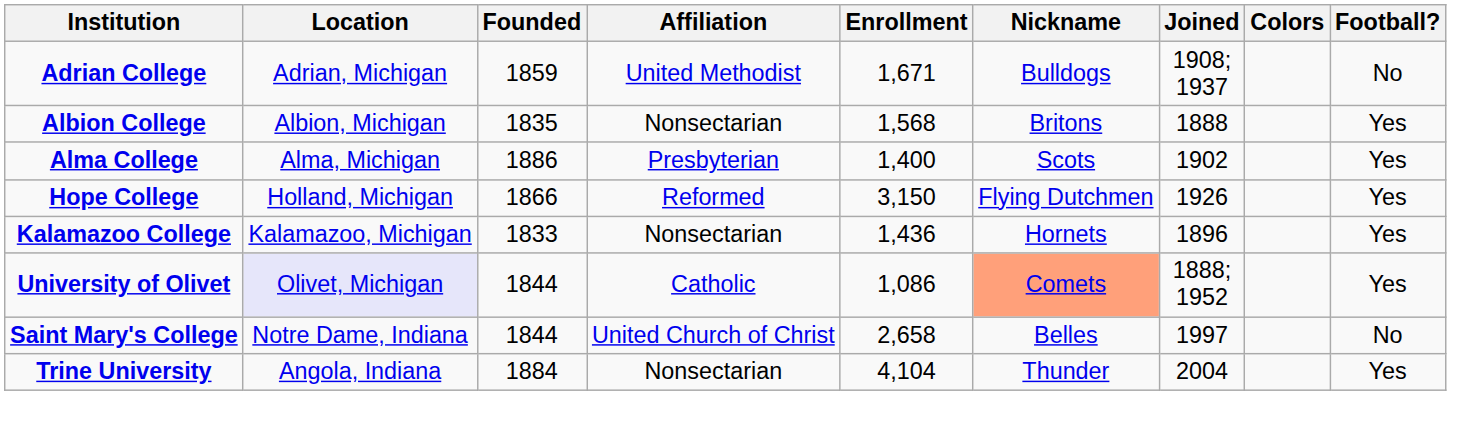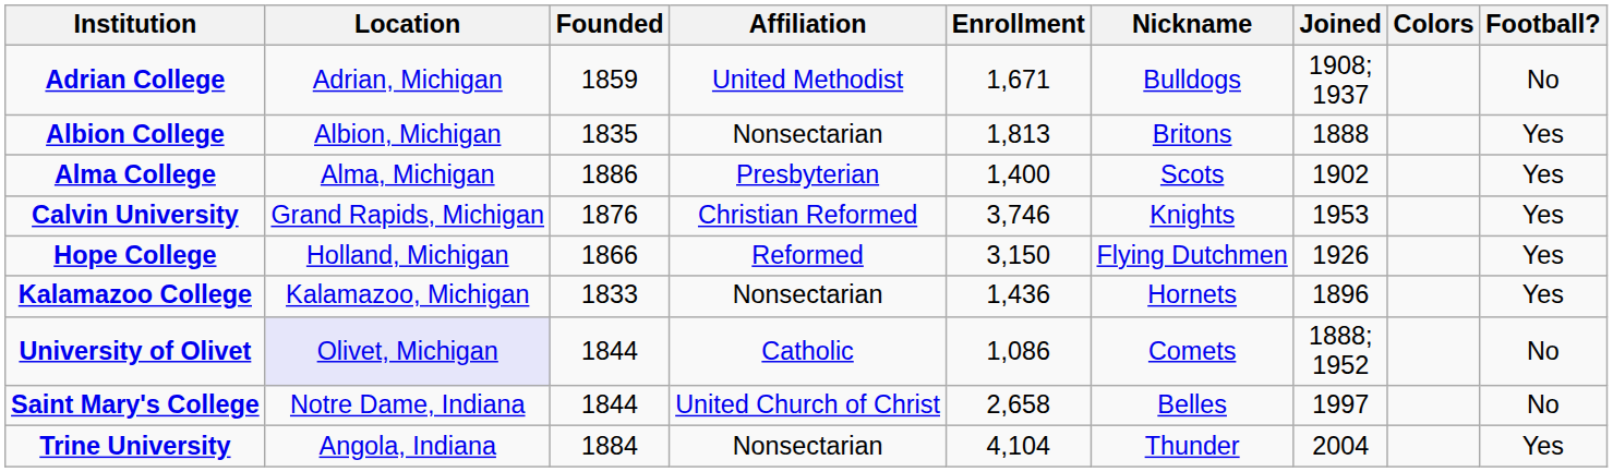Albion College | Enrollment: 1,568 -> 1,813
+ row: Calvin University | Grand Rapids, Michigan | 1876 | Christian Reformed | 3,746 | Knights | 1953 | Yes
University of Olivet | Nickname: lightsalmon background -> no background
University of Olivet | Football?: Yes -> No
